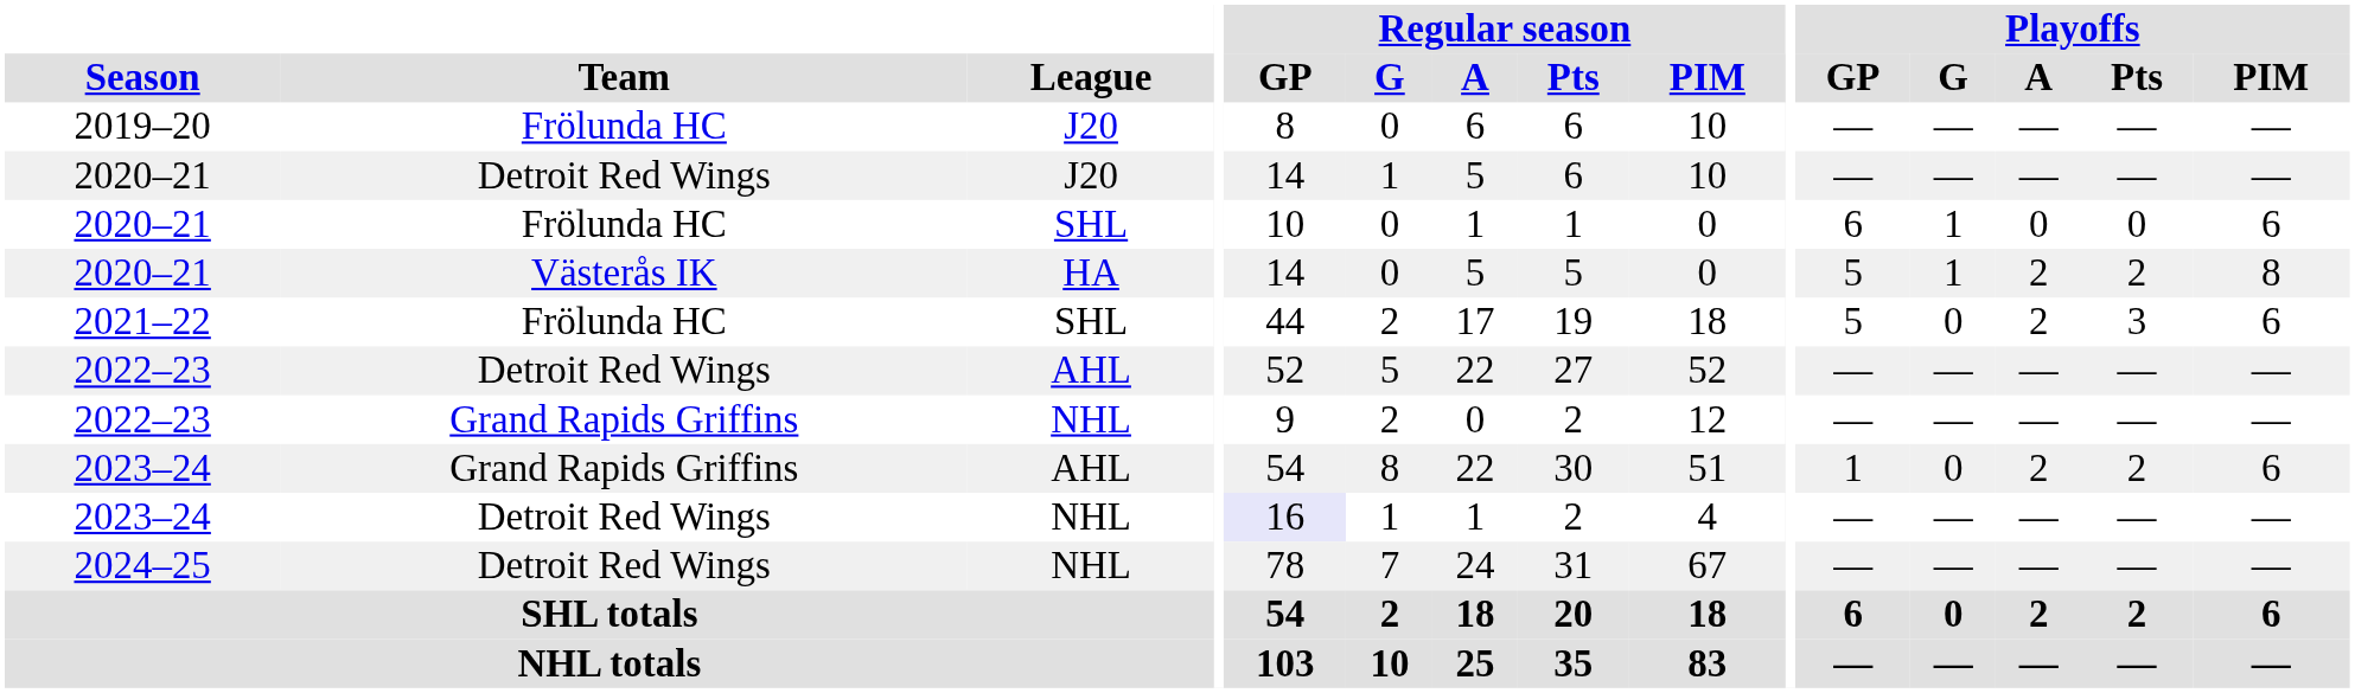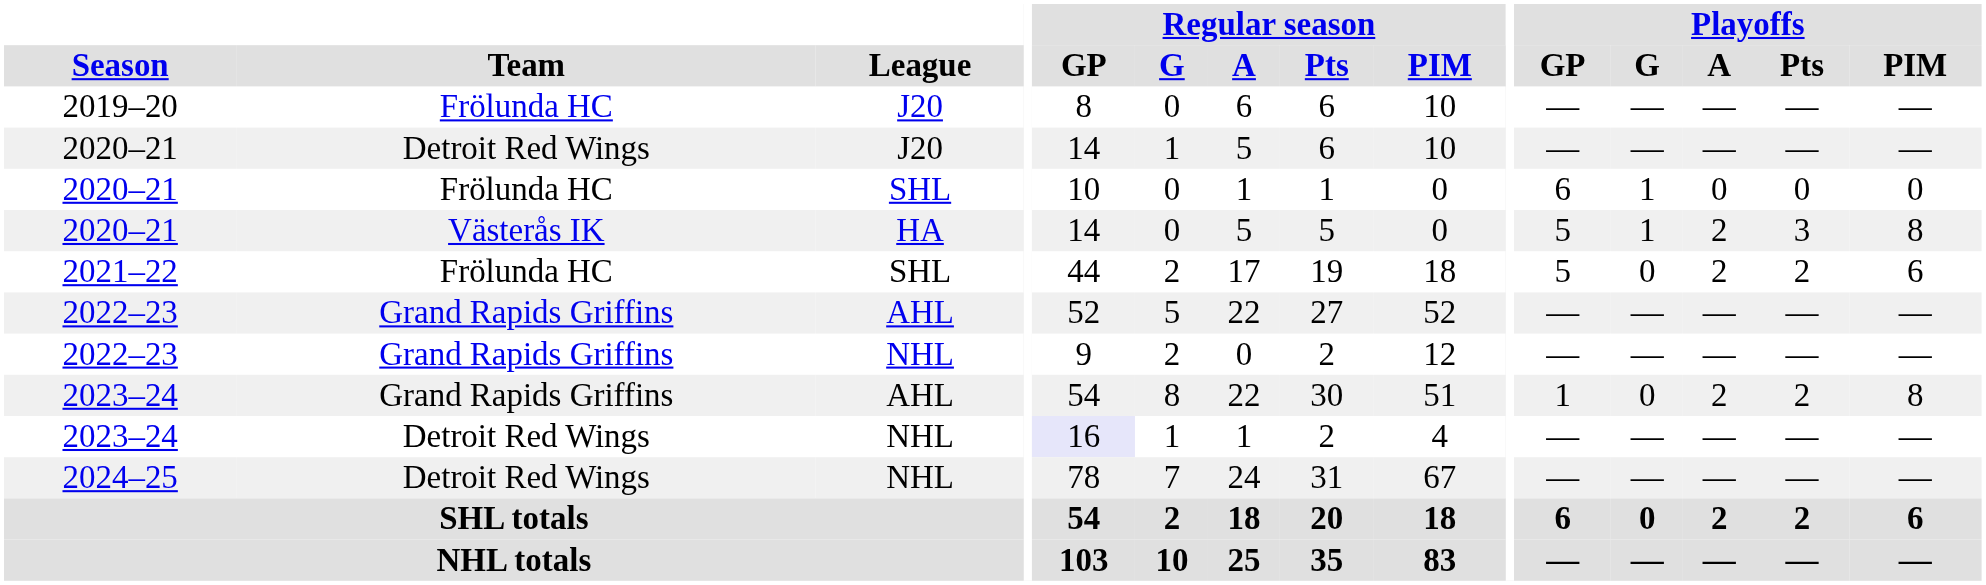2020–21 / SHL | Playoffs / PIM: 6 -> 0
2020–21 / HA | Playoffs / Pts: 2 -> 3
2021–22 | Playoffs / Pts: 3 -> 2
2022–23 / AHL | Team: Detroit Red Wings -> Grand Rapids Griffins
2023–24 / AHL | Playoffs / PIM: 6 -> 8
